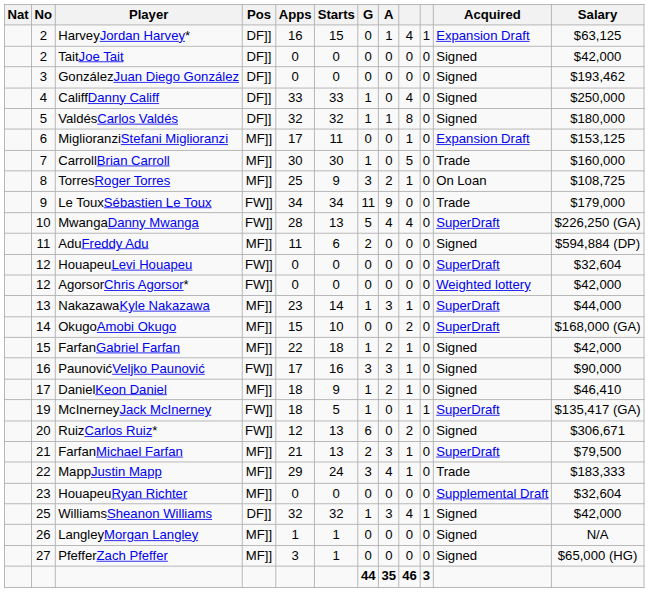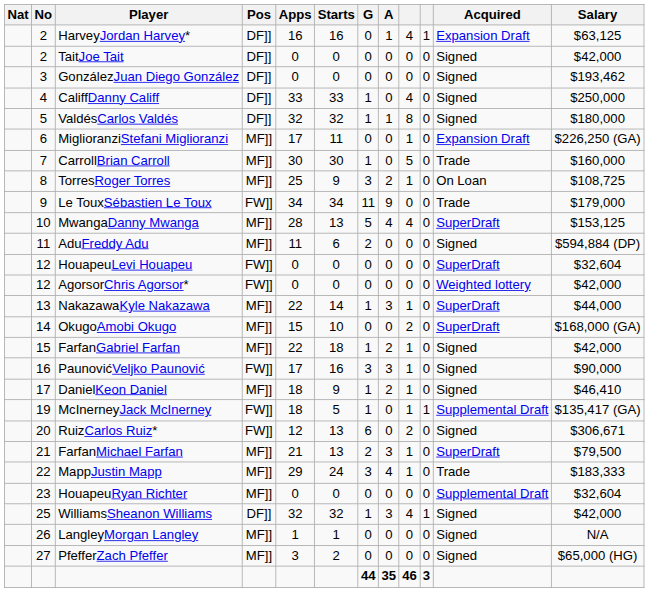HarveyJordan Harvey* | Starts: 15 -> 16
MiglioranziStefani Miglioranzi | Salary: $153,125 -> $226,250 (GA)
MwangaDanny Mwanga | Pos: FW]] -> MF]]
MwangaDanny Mwanga | Salary: $226,250 (GA) -> $153,125
NakazawaKyle Nakazawa | Apps: 23 -> 22
McInerneyJack McInerney | Acquired: SuperDraft -> Supplemental Draft
PfefferZach Pfeffer | Starts: 1 -> 2
